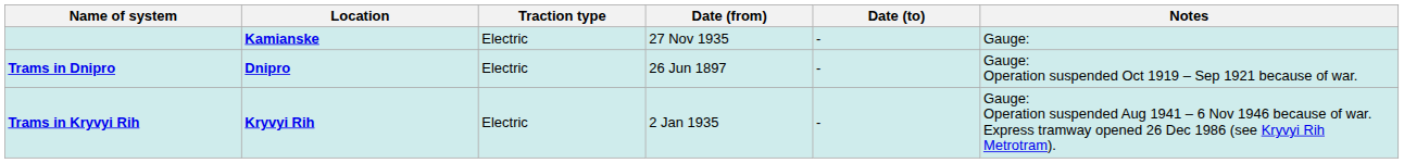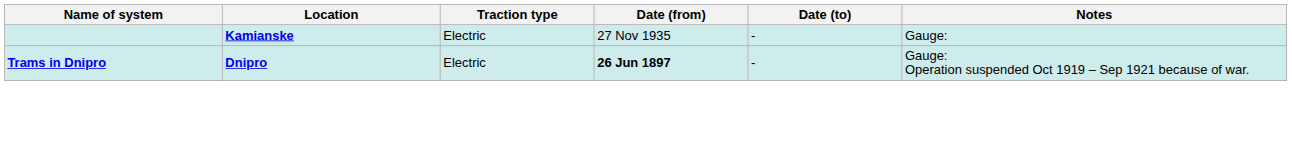Trams in Dnipro | Date (from): normal -> bold
- row: Trams in Kryvyi Rih | Kryvyi Rih | Electric | 2 Jan 1935 | - | Gauge: Operation suspended Aug 1941 – 6 Nov 1946 because of war. Express tramway opened 26 Dec 1986 (see Kryvyi Rih Metrotram).
